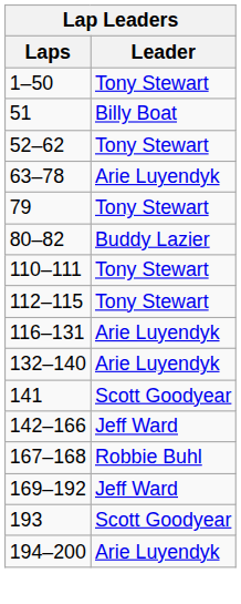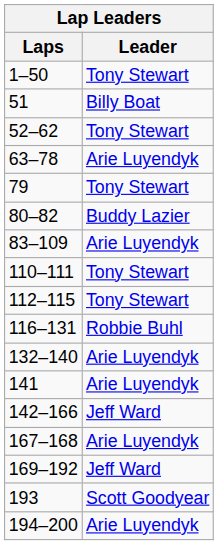+ row: 83–109 | Arie Luyendyk
116–131 | Leader: Arie Luyendyk -> Robbie Buhl
141 | Leader: Scott Goodyear -> Arie Luyendyk
167–168 | Leader: Robbie Buhl -> Arie Luyendyk
